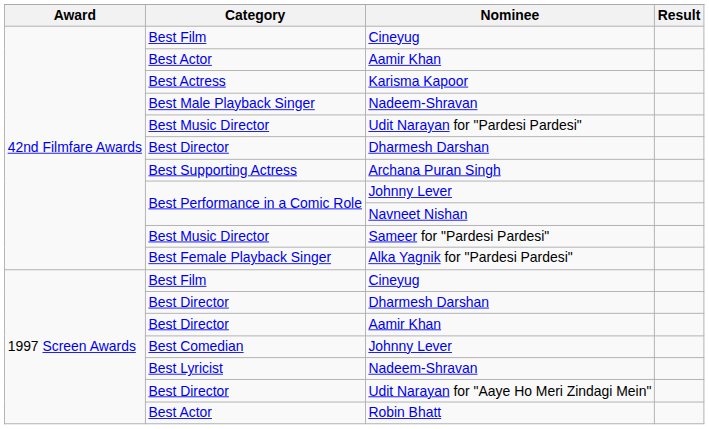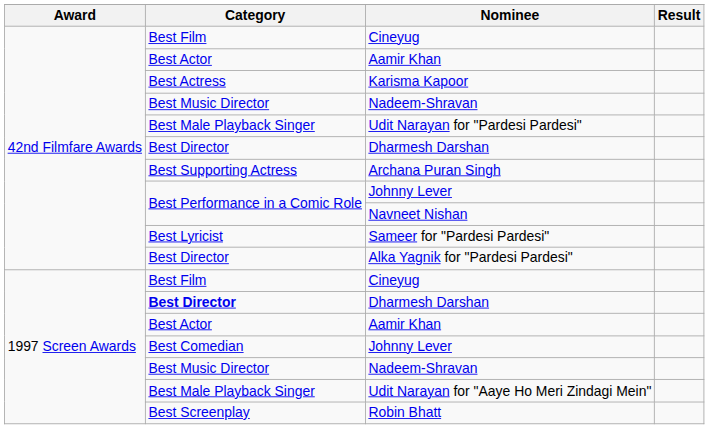42nd Filmfare Awards / Nadeem-Shravan | Category: Best Male Playback Singer -> Best Music Director
Udit Narayan for "Pardesi Pardesi" | Category: Best Music Director -> Best Male Playback Singer
Sameer for "Pardesi Pardesi" | Category: Best Music Director -> Best Lyricist
Alka Yagnik for "Pardesi Pardesi" | Category: Best Female Playback Singer -> Best Director
1997 Screen Awards / Dharmesh Darshan | Category: normal -> bold
1997 Screen Awards / Aamir Khan | Category: Best Director -> Best Actor
1997 Screen Awards / Nadeem-Shravan | Category: Best Lyricist -> Best Music Director
Udit Narayan for "Aaye Ho Meri Zindagi Mein" | Category: Best Director -> Best Male Playback Singer
Robin Bhatt | Category: Best Actor -> Best Screenplay
